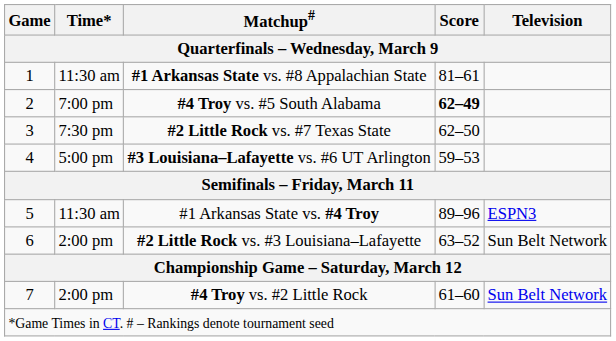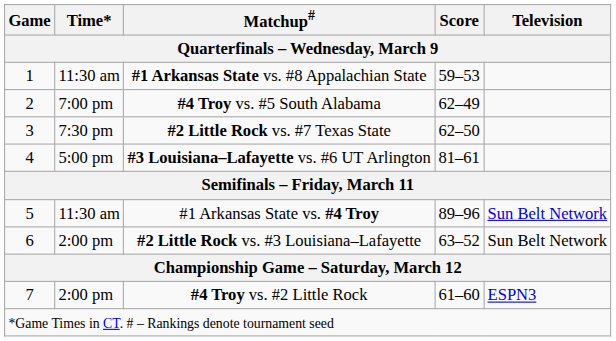#1 Arkansas State vs. #8 Appalachian State | Score: 81–61 -> 59–53
#4 Troy vs. #5 South Alabama | Score: bold -> normal
#3 Louisiana–Lafayette vs. #6 UT Arlington | Score: 59–53 -> 81–61
#1 Arkansas State vs. #4 Troy | Television: ESPN3 -> Sun Belt Network
#4 Troy vs. #2 Little Rock | Television: Sun Belt Network -> ESPN3
